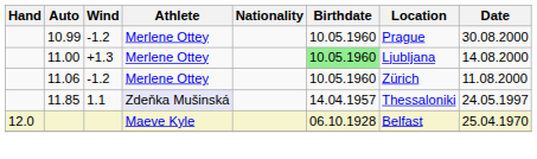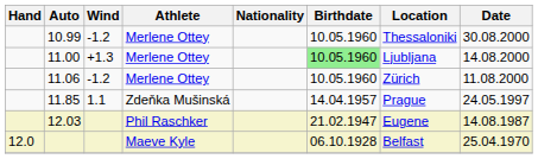10.99 | Location: Prague -> Thessaloniki
11.85 | Athlete: lavender background -> no background
11.85 | Location: Thessaloniki -> Prague
+ row: 12.03 | Phil Raschker | 21.02.1947 | Eugene | 14.08.1987
